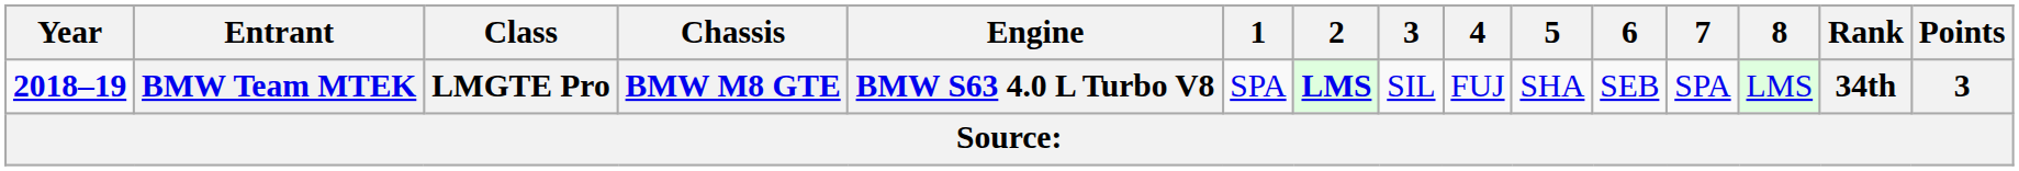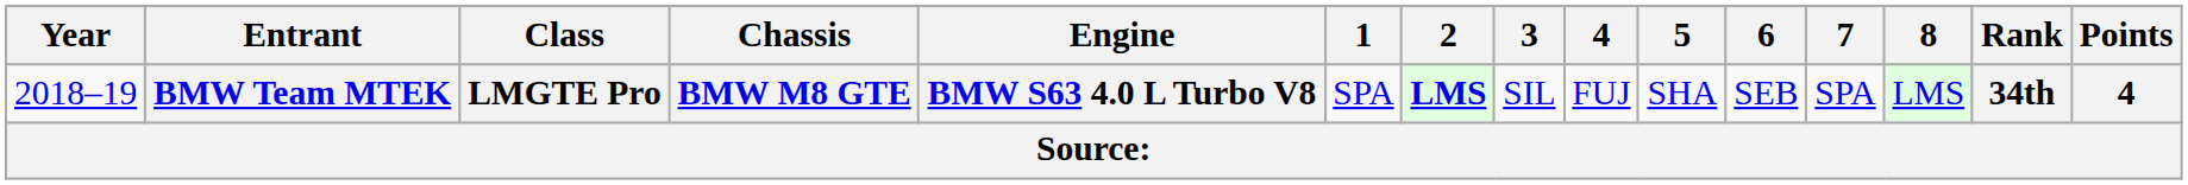BMW Team MTEK | Year: bold -> normal
BMW Team MTEK | Points: 3 -> 4
